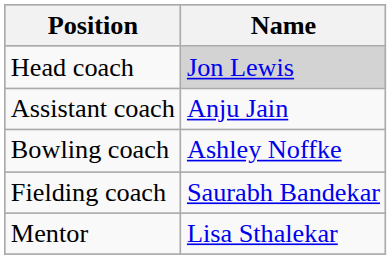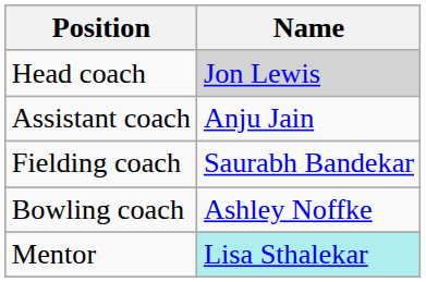rows swapped: Bowling coach <-> Fielding coach
Mentor | Name: no background -> paleturquoise background
